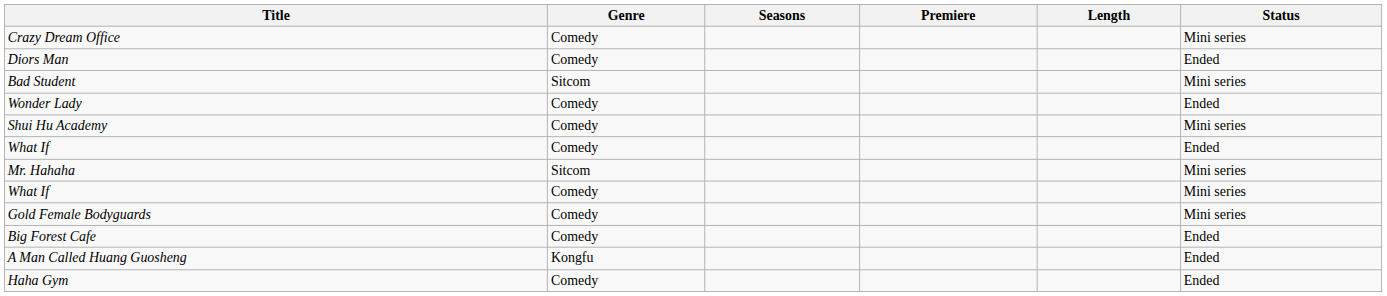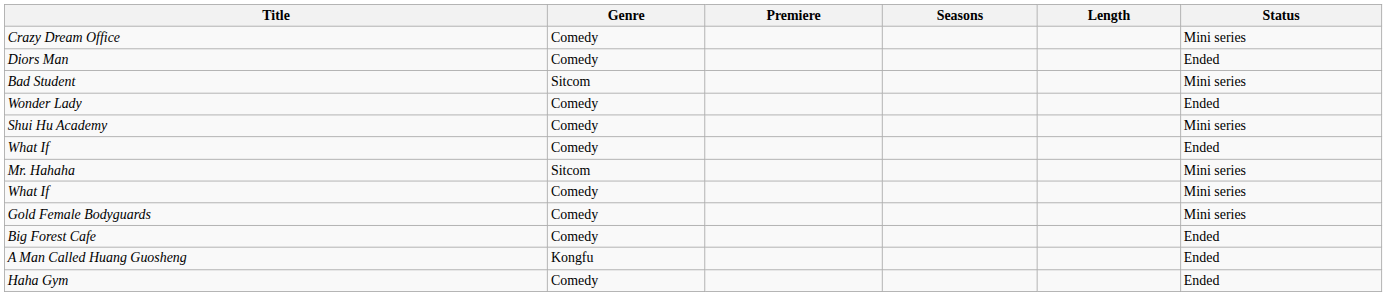columns swapped: Premiere <-> Seasons
